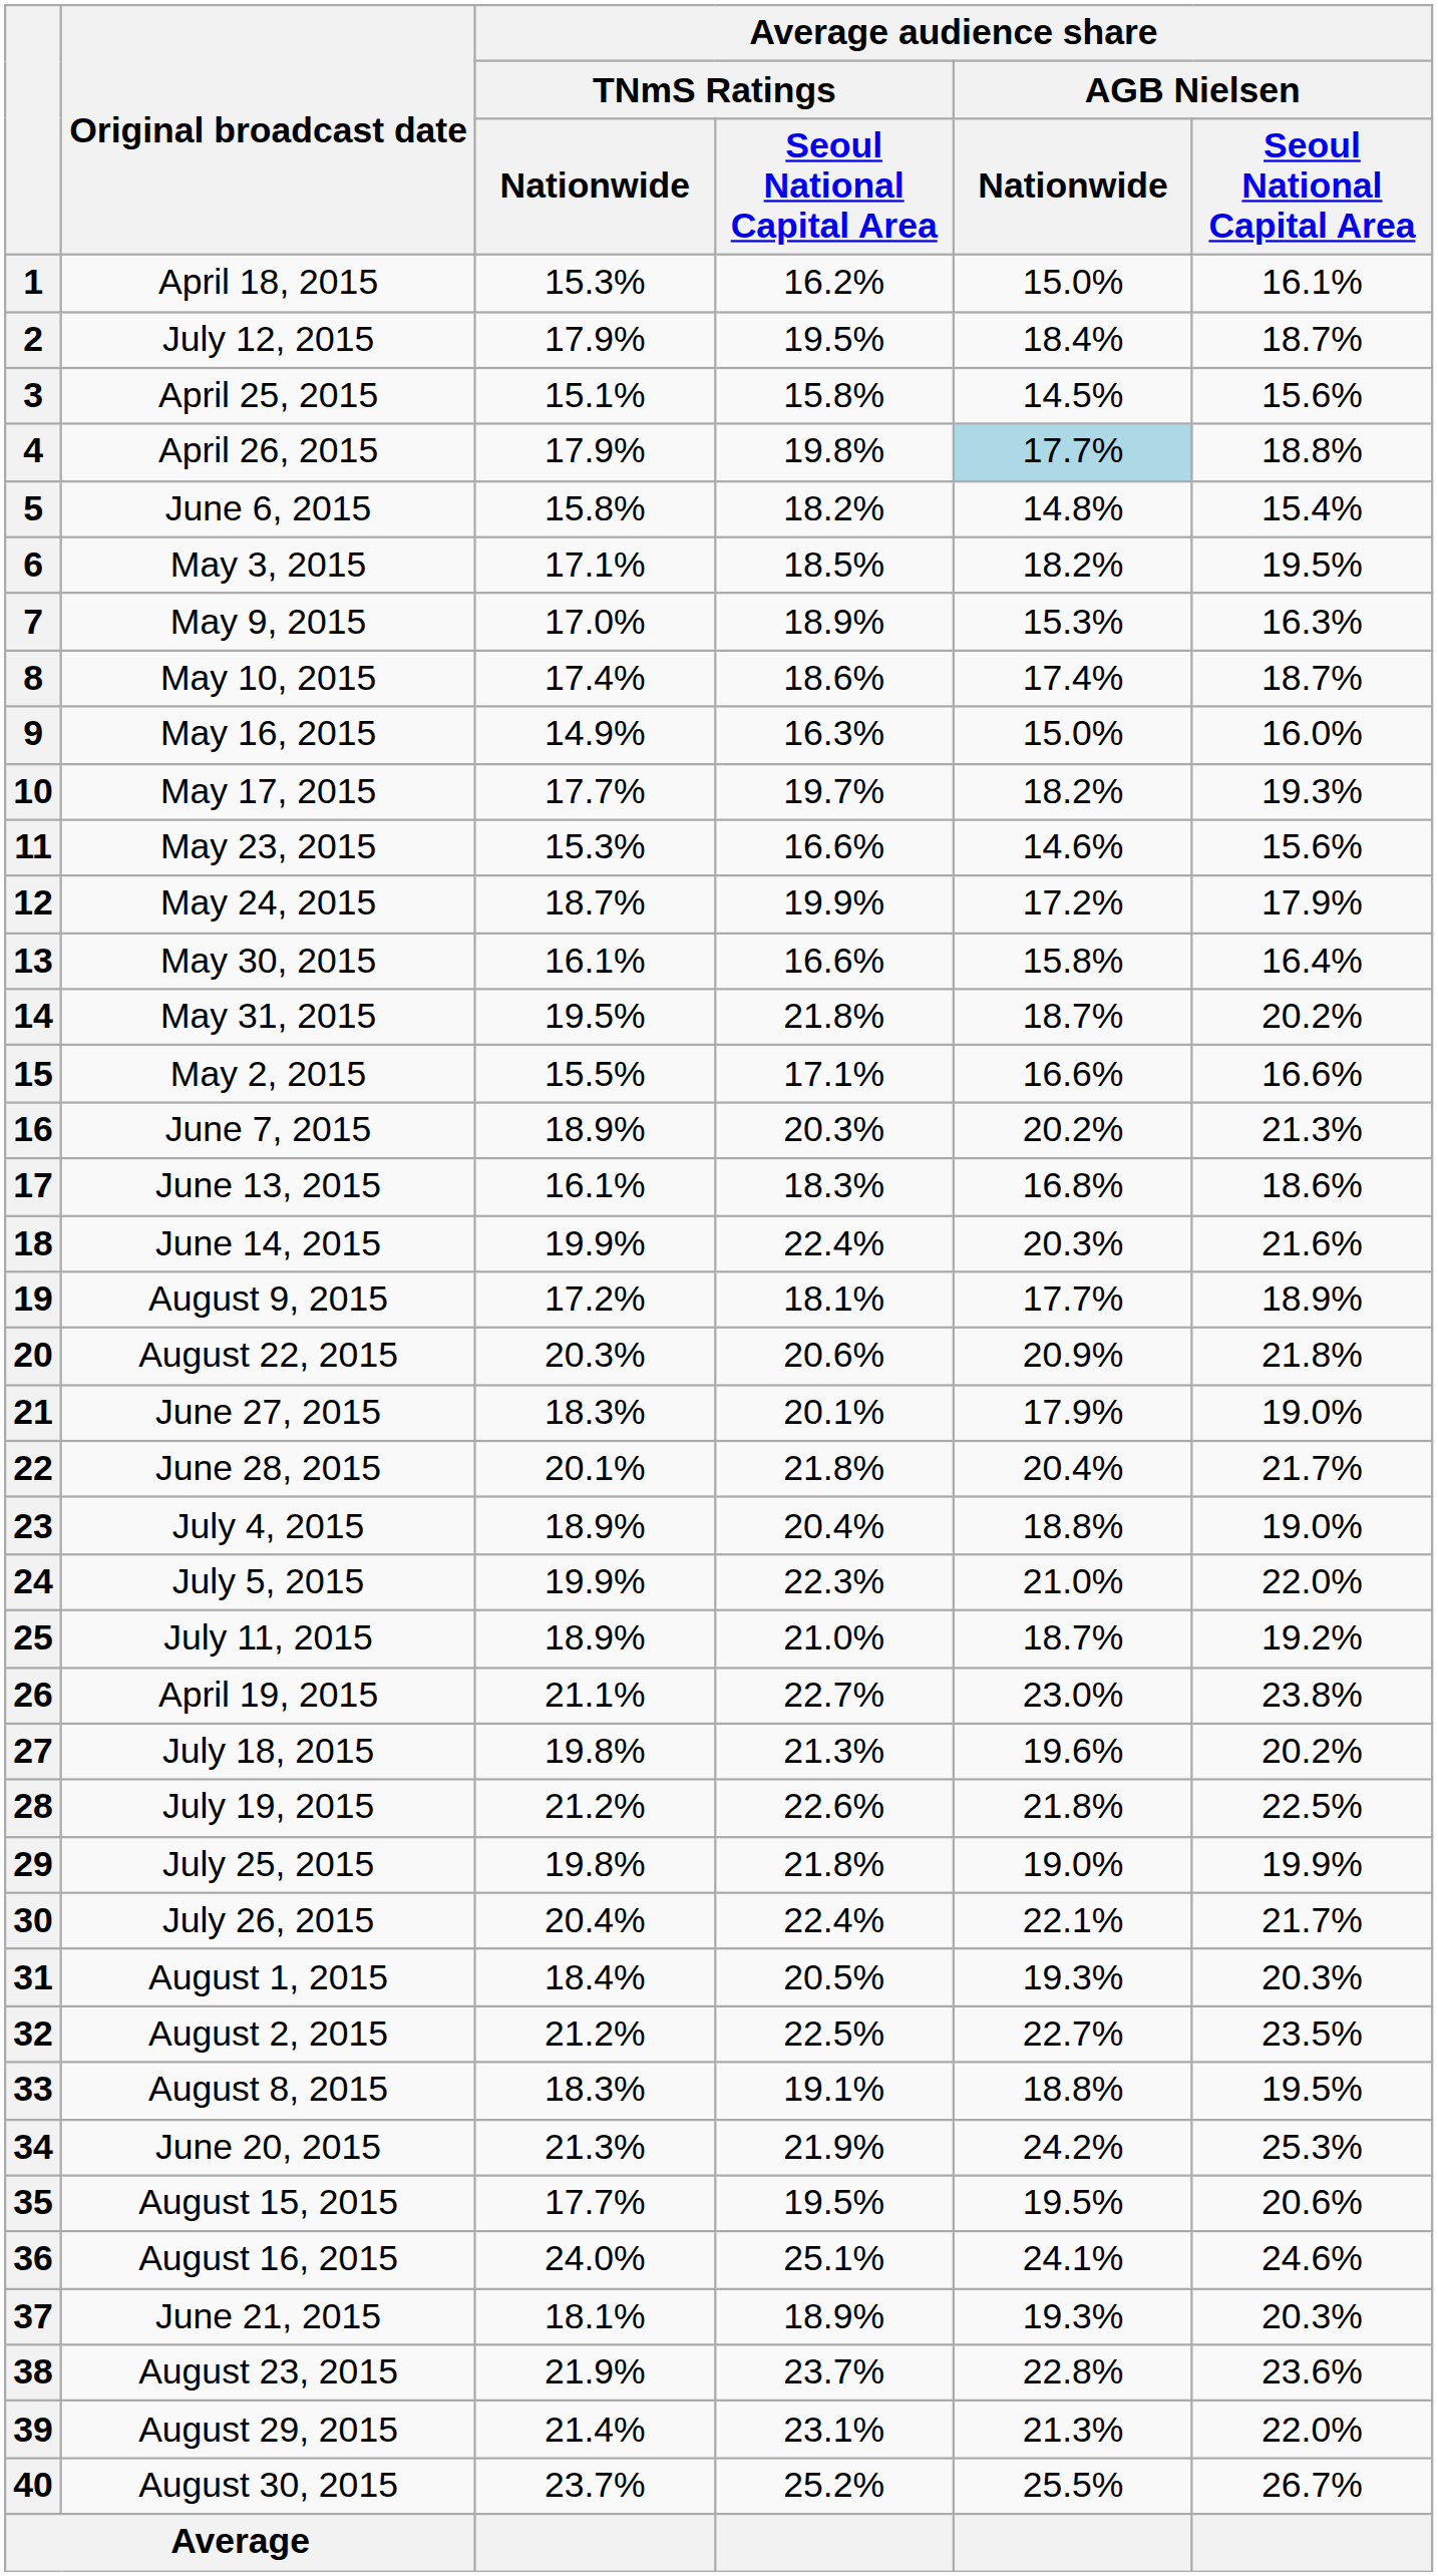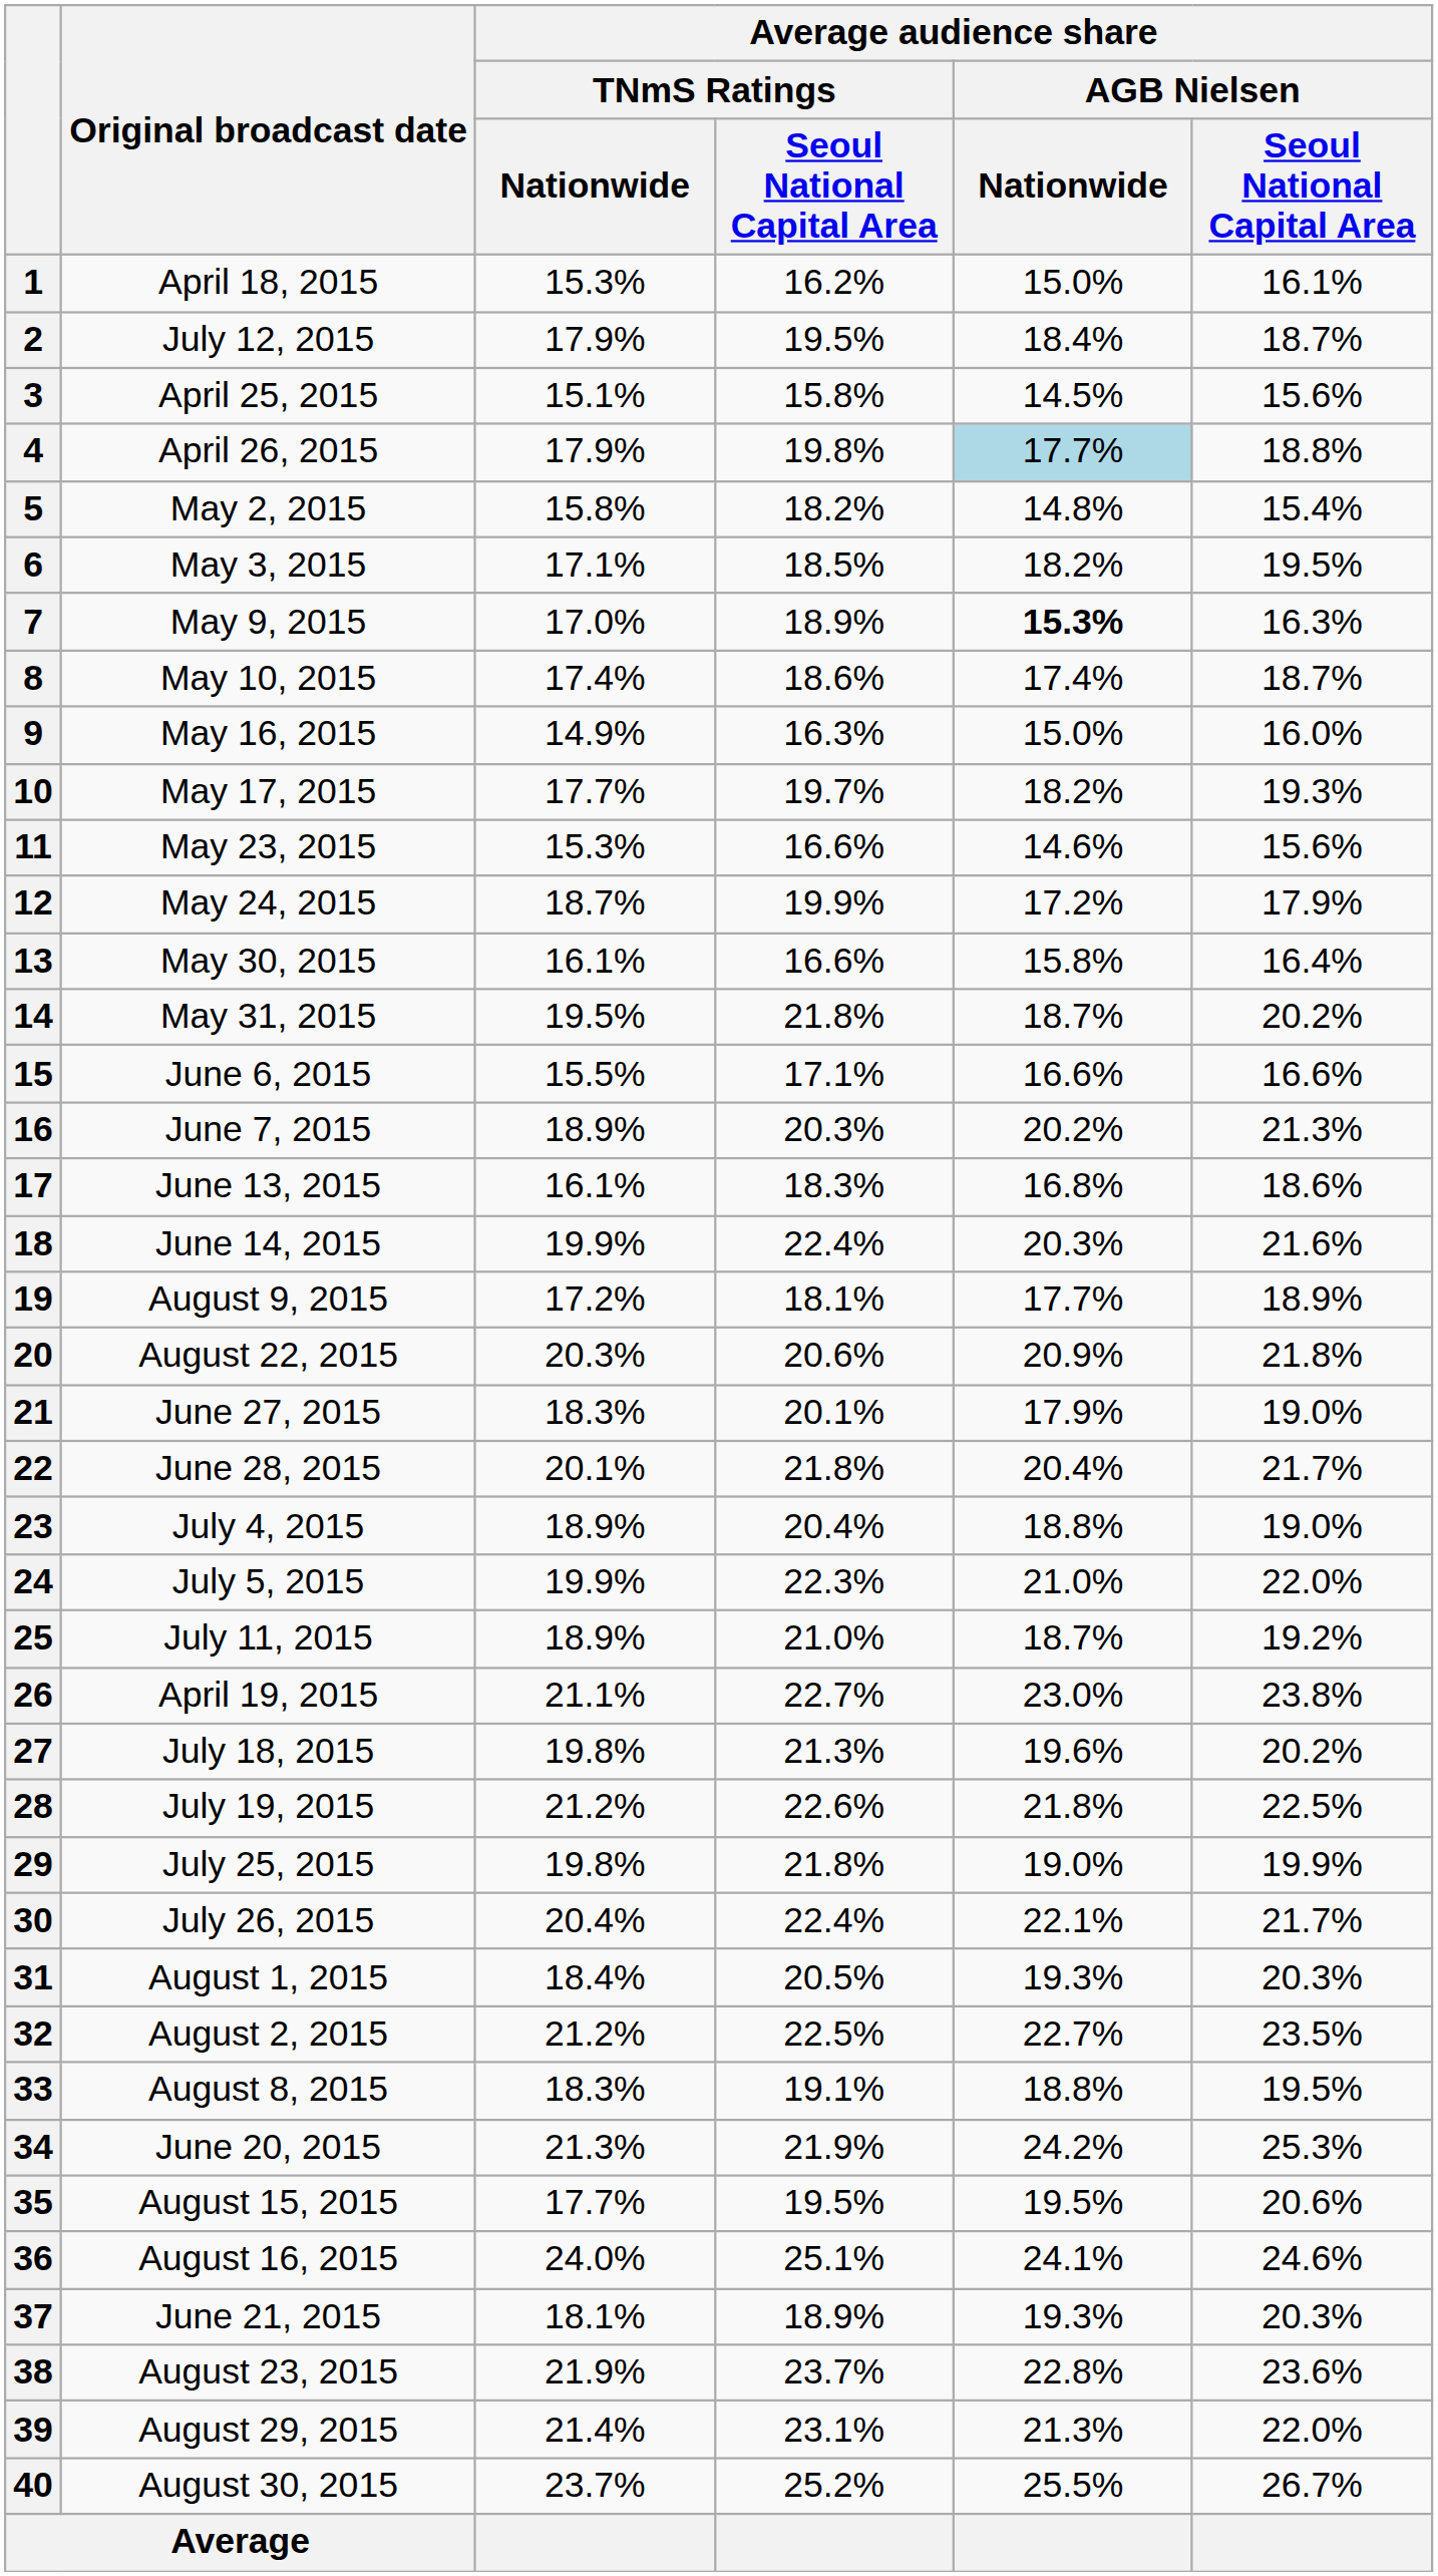5 | Original broadcast date: June 6, 2015 -> May 2, 2015
7 | Average audience share / AGB Nielsen / Nationwide: normal -> bold
15 | Original broadcast date: May 2, 2015 -> June 6, 2015
